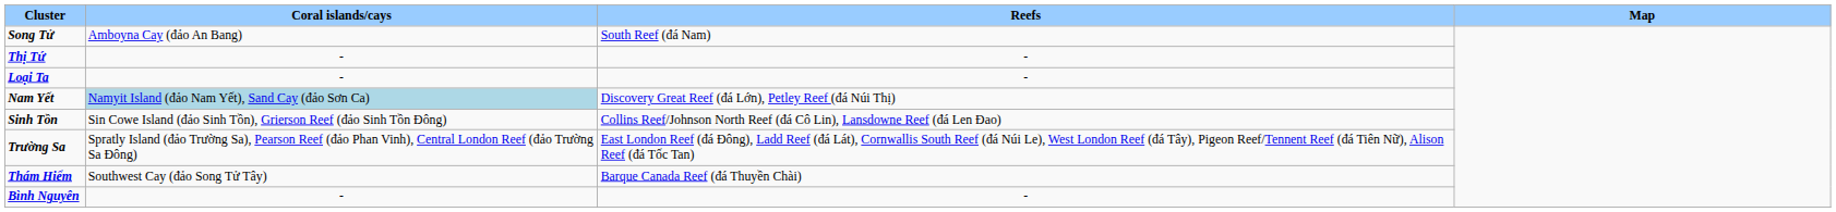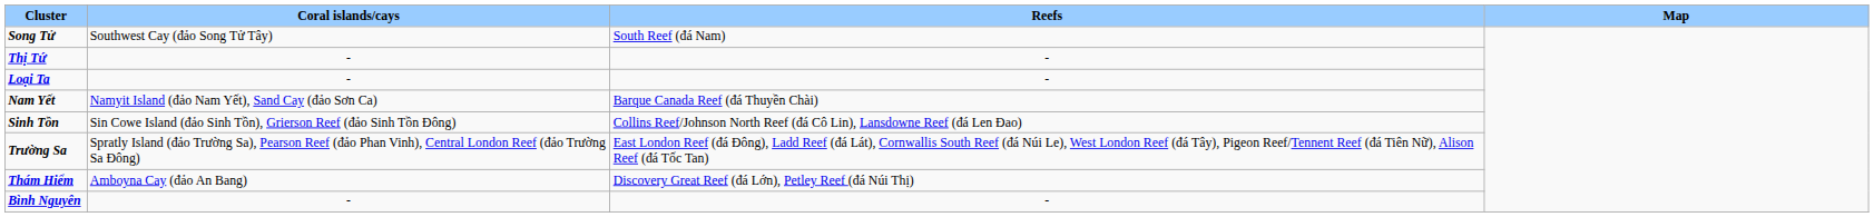Song Tử | Coral islands/cays: Amboyna Cay (đảo An Bang) -> Southwest Cay (đảo Song Tử Tây)
Nam Yết | Coral islands/cays: lightblue background -> no background
Nam Yết | Reefs: Discovery Great Reef (đá Lớn), Petley Reef (đá Núi Thị) -> Barque Canada Reef (đá Thuyền Chài)
Thám Hiểm | Coral islands/cays: Southwest Cay (đảo Song Tử Tây) -> Amboyna Cay (đảo An Bang)
Thám Hiểm | Reefs: Barque Canada Reef (đá Thuyền Chài) -> Discovery Great Reef (đá Lớn), Petley Reef (đá Núi Thị)
